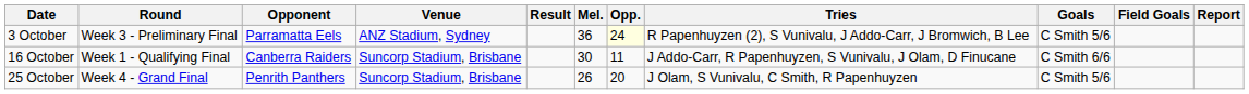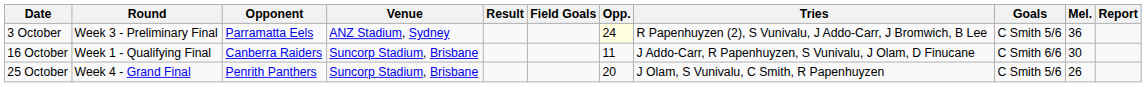columns swapped: Mel. <-> Field Goals
